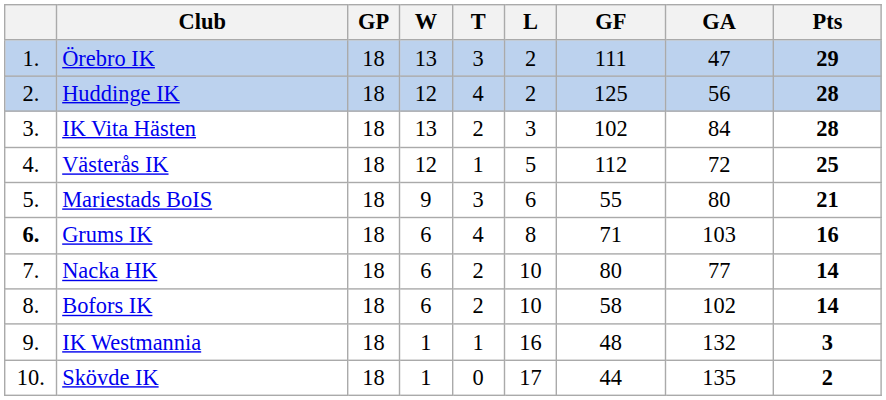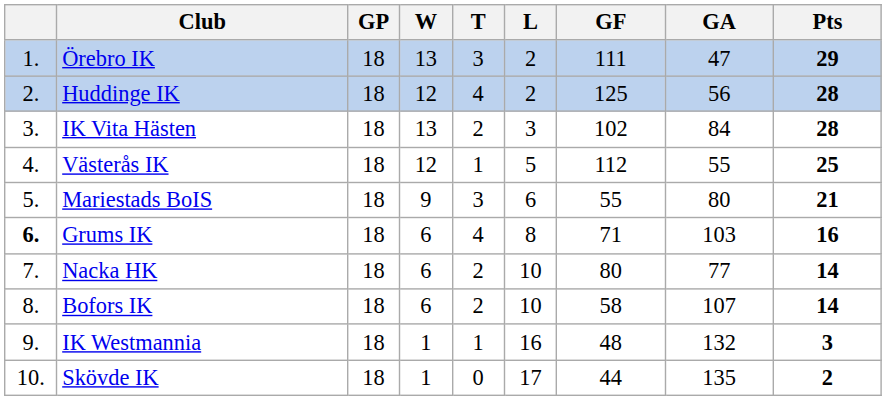Västerås IK | GA: 72 -> 55
Bofors IK | GA: 102 -> 107
